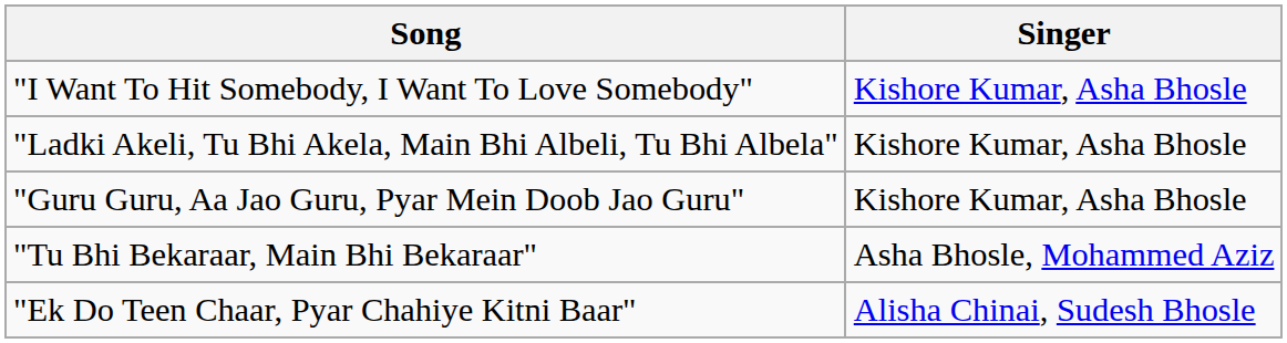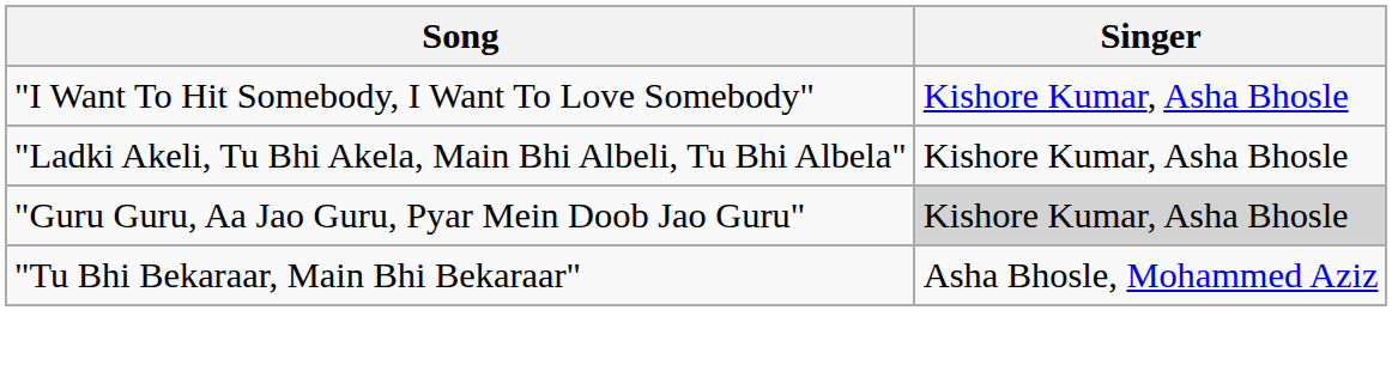"Guru Guru, Aa Jao Guru, Pyar Mein Doob Jao Guru" | Singer: no background -> lightgrey background
- row: "Ek Do Teen Chaar, Pyar Chahiye Kitni Baar" | Alisha Chinai, Sudesh Bhosle
